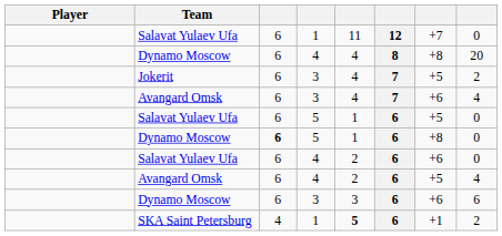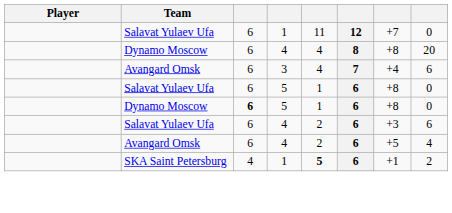- row: Jokerit | 6 | 3 | 4 | 7 | +5 | 2
Avangard Omsk / 3 | column 7: +6 -> +4
Avangard Omsk / 3 | column 8: 4 -> 6
Salavat Yulaev Ufa / 5 | column 7: +5 -> +8
Salavat Yulaev Ufa / 4 | column 7: +6 -> +3
Salavat Yulaev Ufa / 4 | column 8: 0 -> 6
- row: Dynamo Moscow | 6 | 3 | 3 | 6 | +6 | 6
